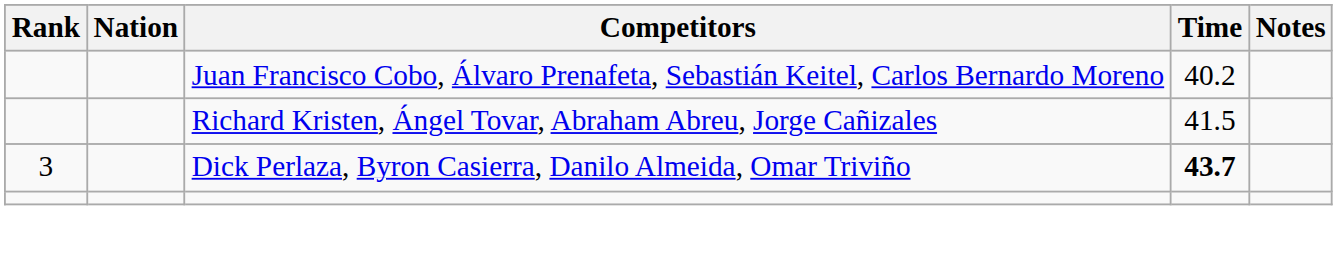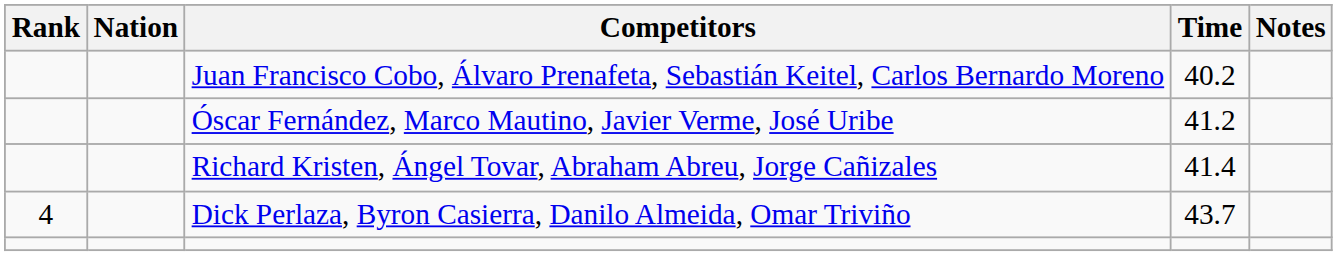+ row: Óscar Fernández, Marco Mautino, Javier Verme, José Uribe | 41.2
Richard Kristen, Ángel Tovar, Abraham Abreu, Jorge Cañizales | Time: 41.5 -> 41.4
Dick Perlaza, Byron Casierra, Danilo Almeida, Omar Triviño | Rank: 3 -> 4
Dick Perlaza, Byron Casierra, Danilo Almeida, Omar Triviño | Time: bold -> normal
